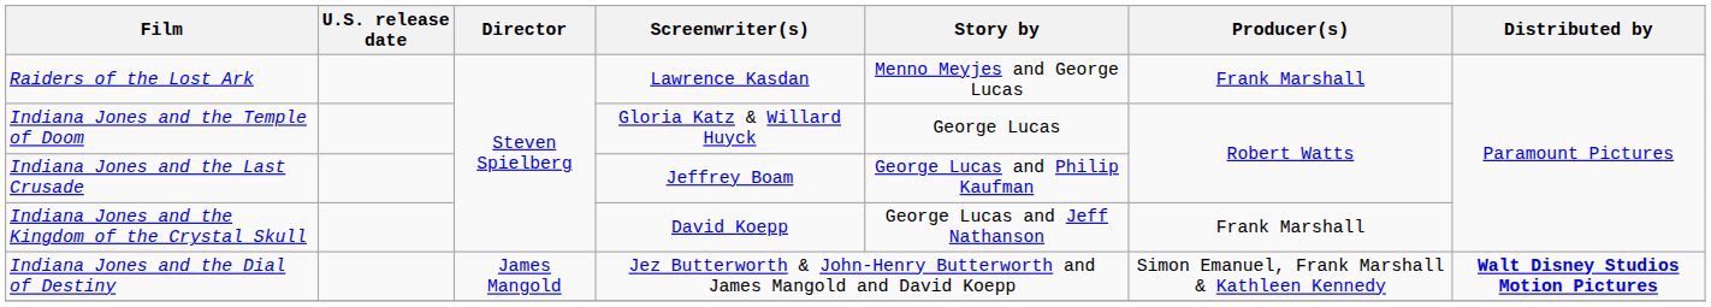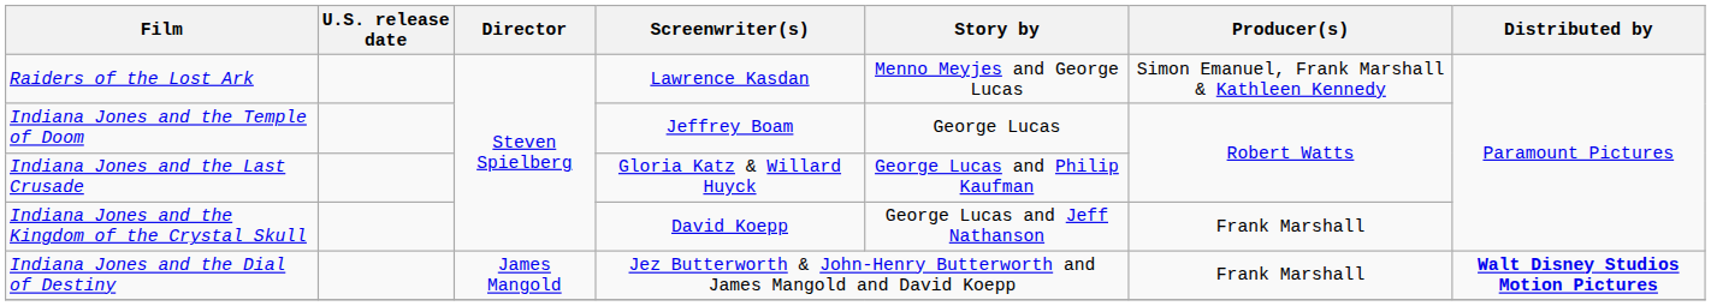Raiders of the Lost Ark | Producer(s): Frank Marshall -> Simon Emanuel, Frank Marshall & Kathleen Kennedy
Indiana Jones and the Temple of Doom | Screenwriter(s): Gloria Katz & Willard Huyck -> Jeffrey Boam
Indiana Jones and the Last Crusade | Screenwriter(s): Jeffrey Boam -> Gloria Katz & Willard Huyck
Indiana Jones and the Dial of Destiny | Producer(s): Simon Emanuel, Frank Marshall & Kathleen Kennedy -> Frank Marshall
